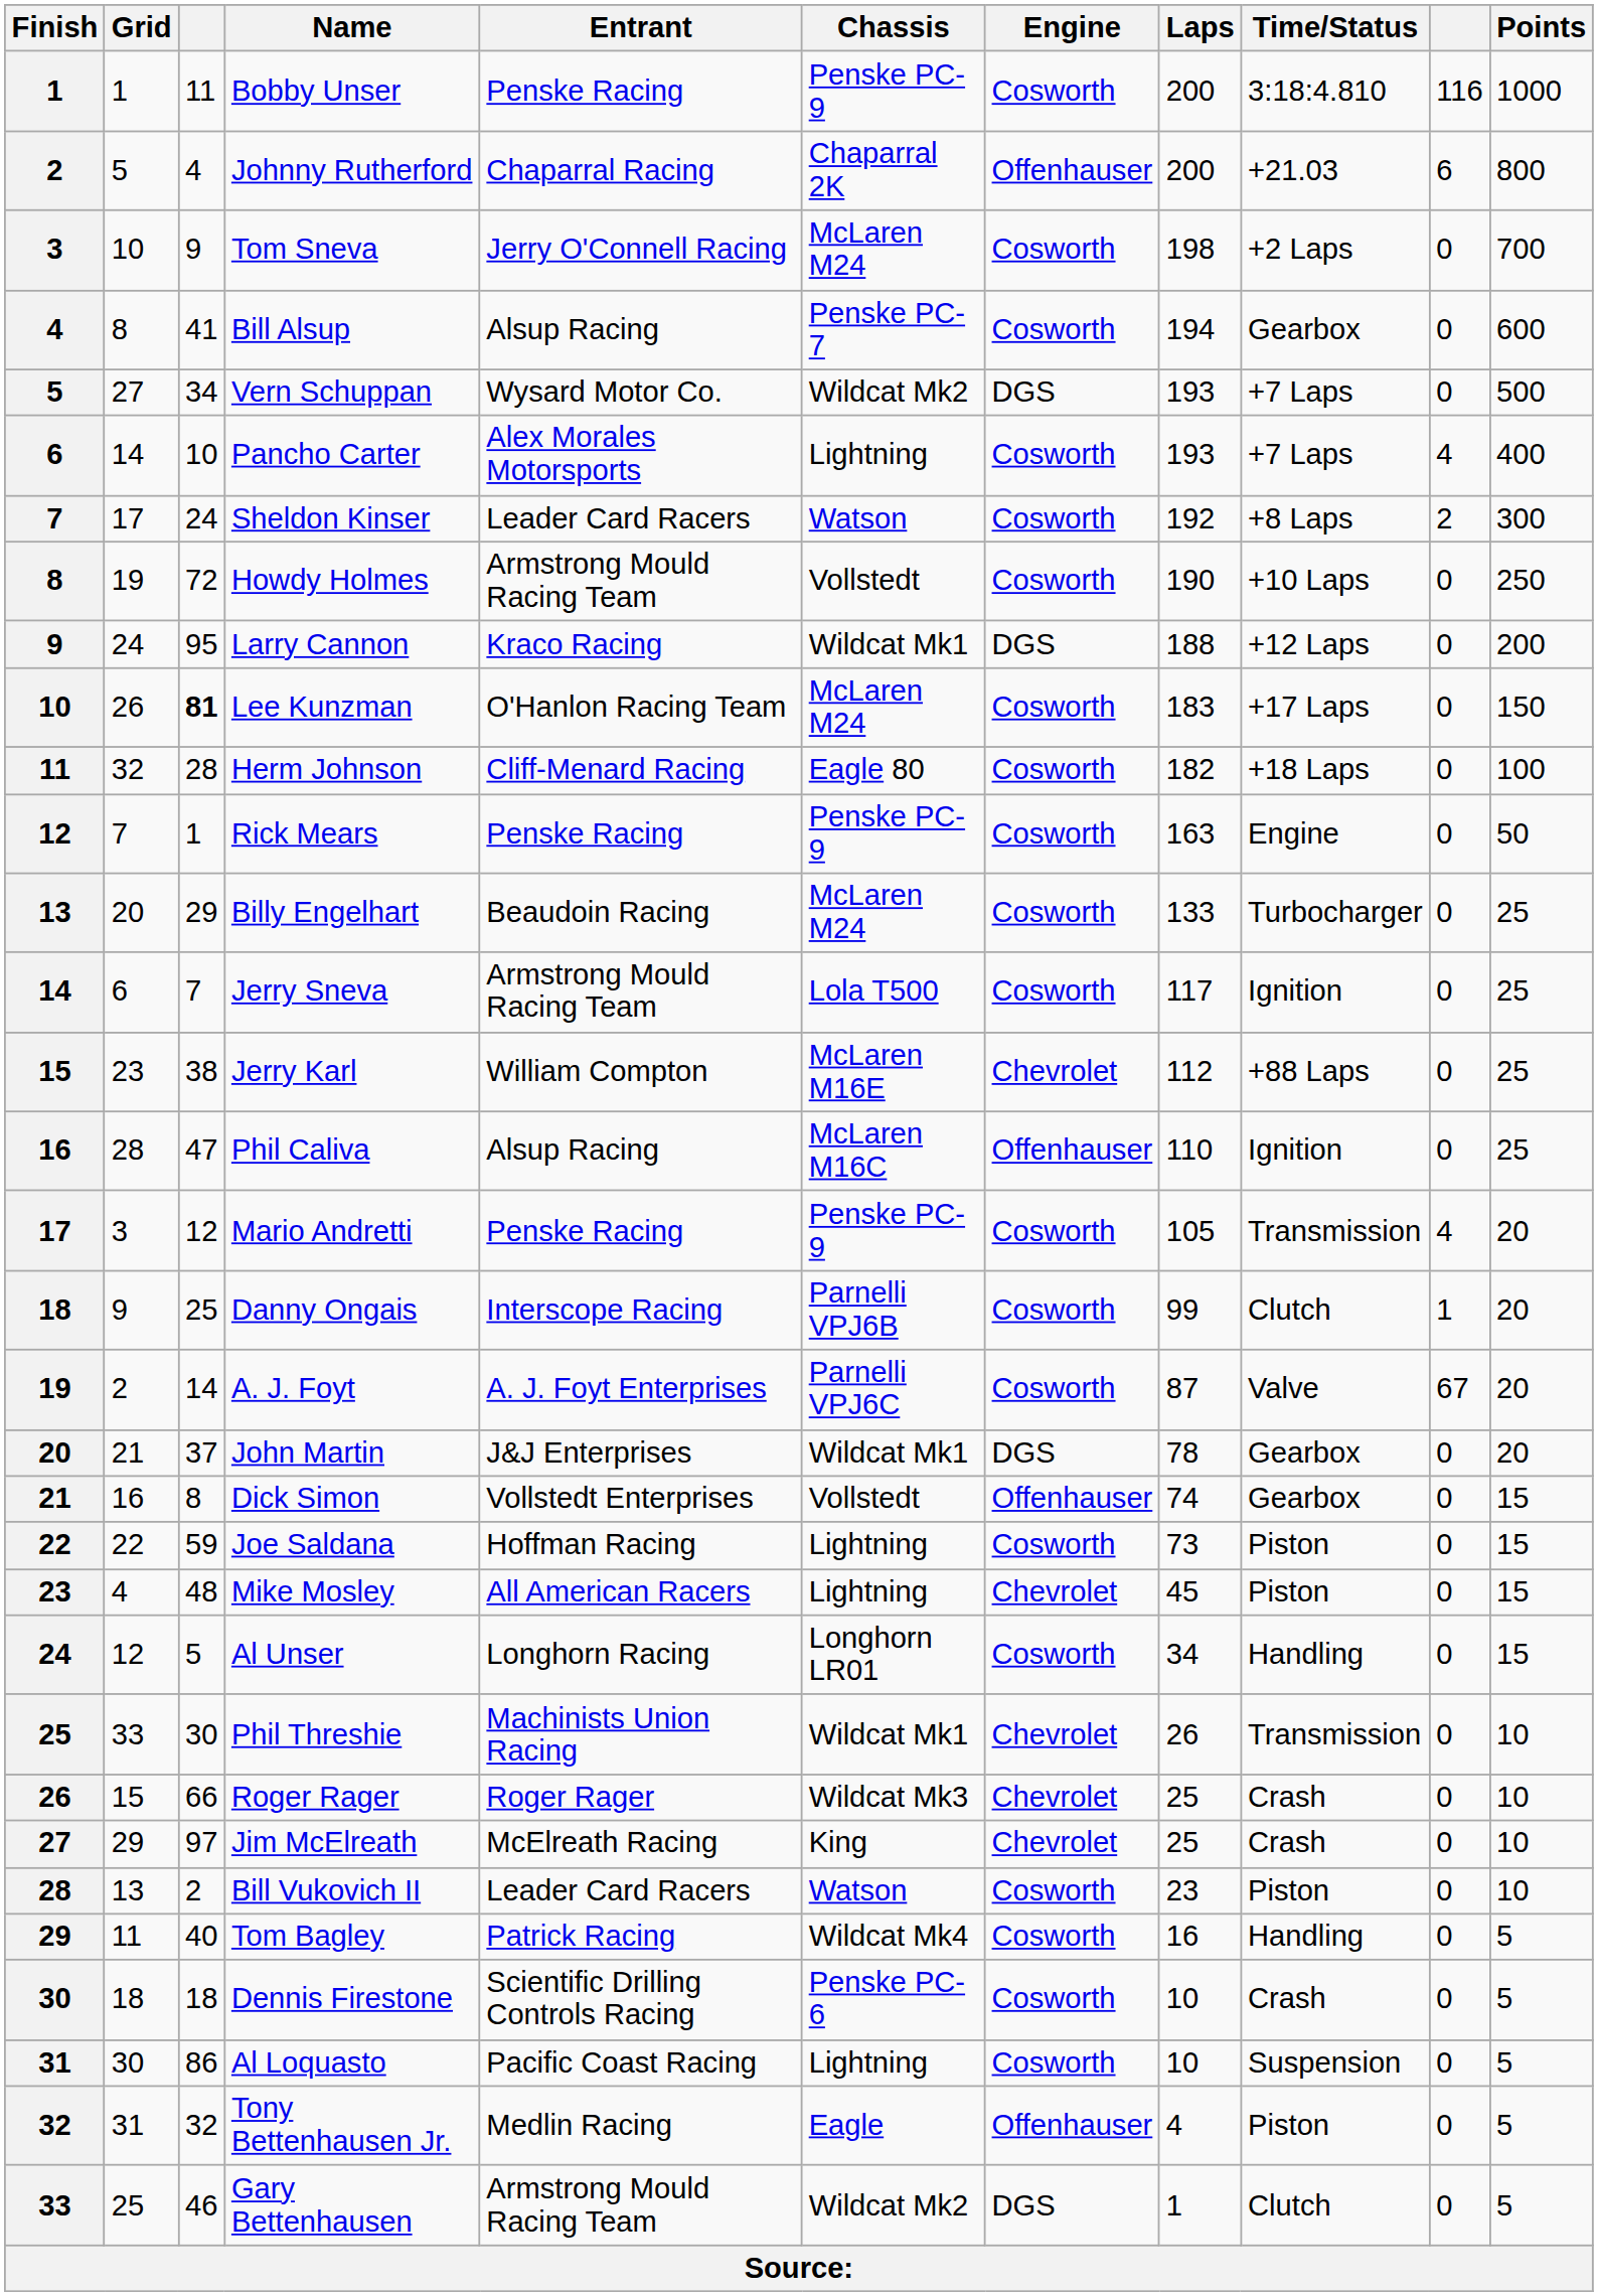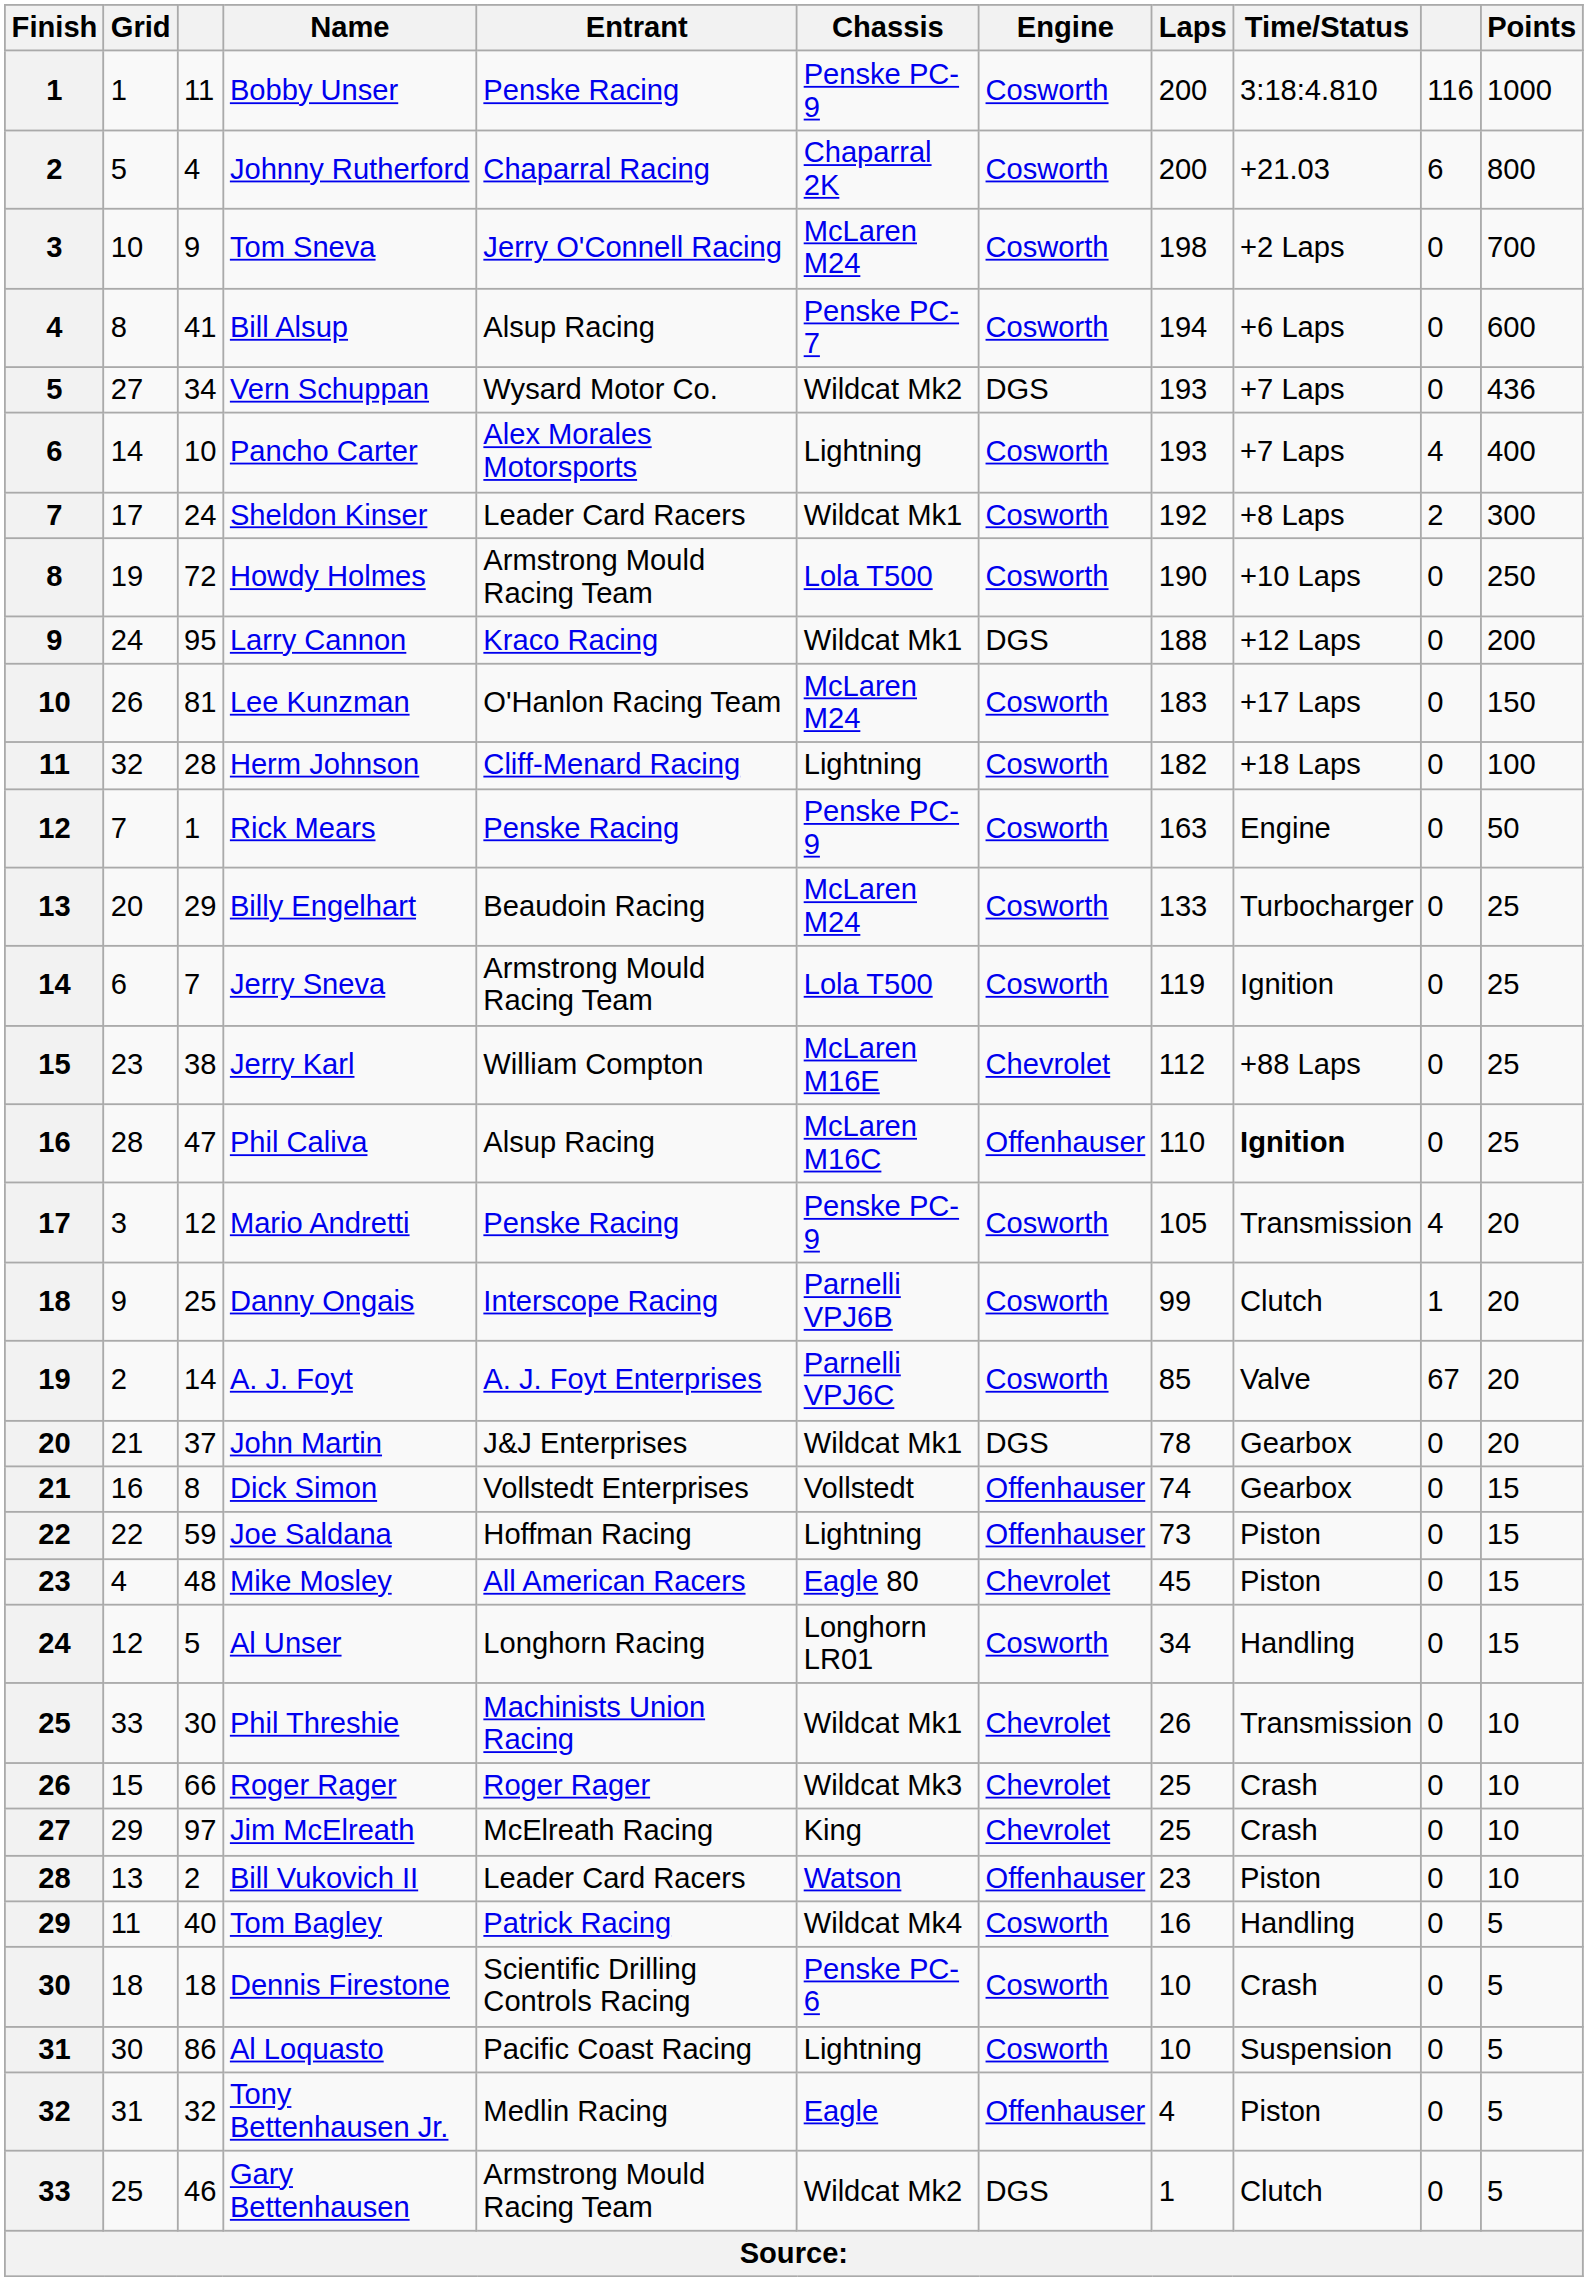Johnny Rutherford | Engine: Offenhauser -> Cosworth
Bill Alsup | Time/Status: Gearbox -> +6 Laps
Vern Schuppan | Points: 500 -> 436
Sheldon Kinser | Chassis: Watson -> Wildcat Mk1
Howdy Holmes | Chassis: Vollstedt -> Lola T500
Lee Kunzman | column 3: bold -> normal
Herm Johnson | Chassis: Eagle 80 -> Lightning
Jerry Sneva | Laps: 117 -> 119
Phil Caliva | Time/Status: normal -> bold
A. J. Foyt | Laps: 87 -> 85
Joe Saldana | Engine: Cosworth -> Offenhauser
Mike Mosley | Chassis: Lightning -> Eagle 80
Bill Vukovich II | Engine: Cosworth -> Offenhauser
